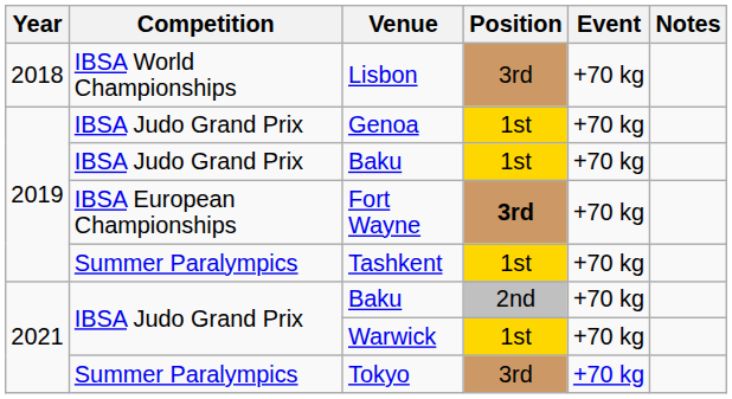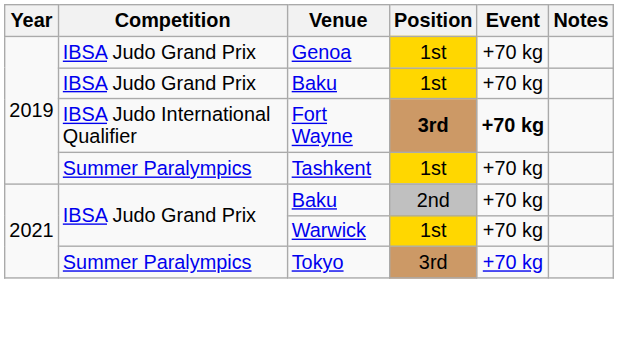- row: 2018 | IBSA World Championships | Lisbon | 3rd | +70 kg
Fort Wayne | Competition: IBSA European Championships -> IBSA Judo International Qualifier
Fort Wayne | Event: normal -> bold
